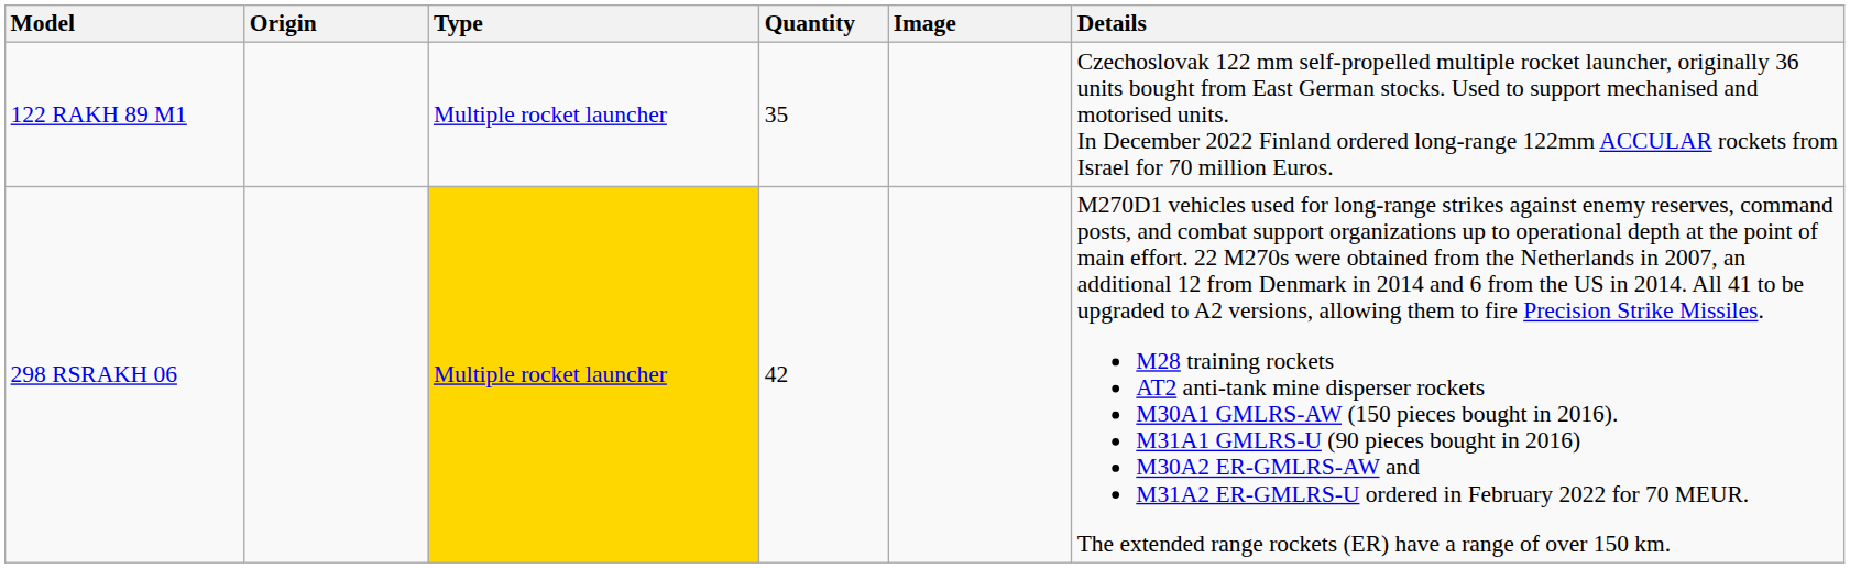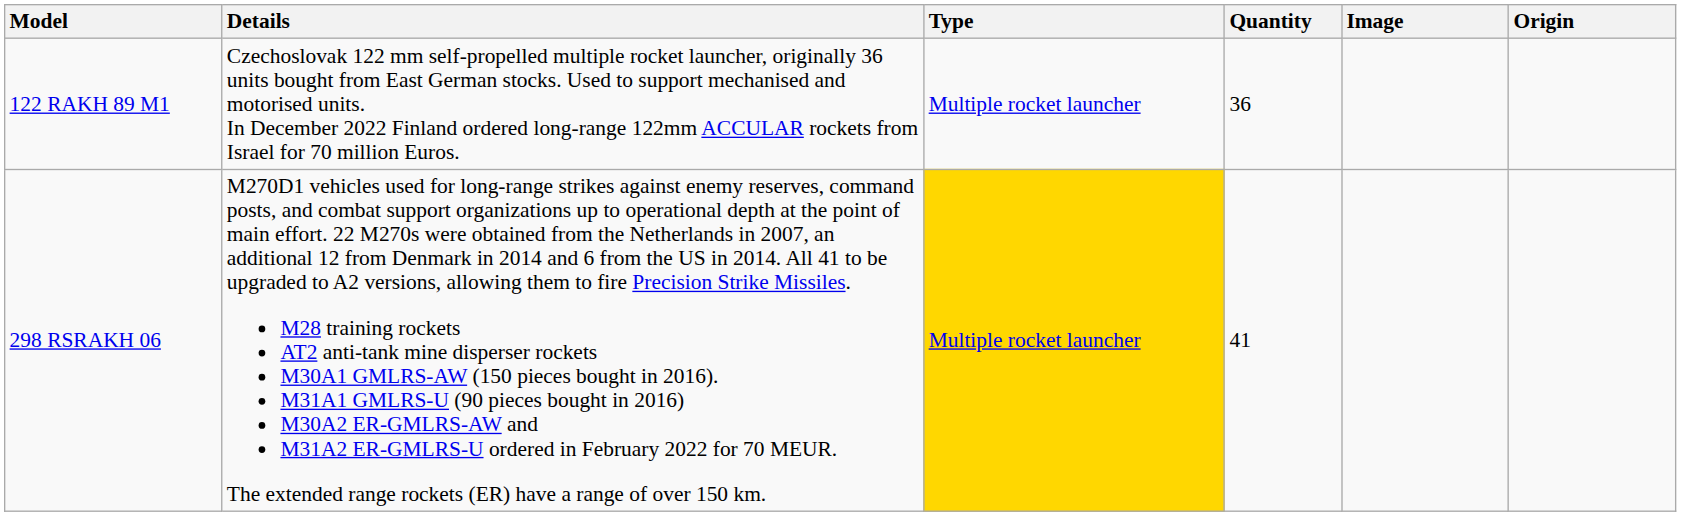columns swapped: Origin <-> Details
122 RAKH 89 M1 | Quantity: 35 -> 36
298 RSRAKH 06 | Quantity: 42 -> 41
